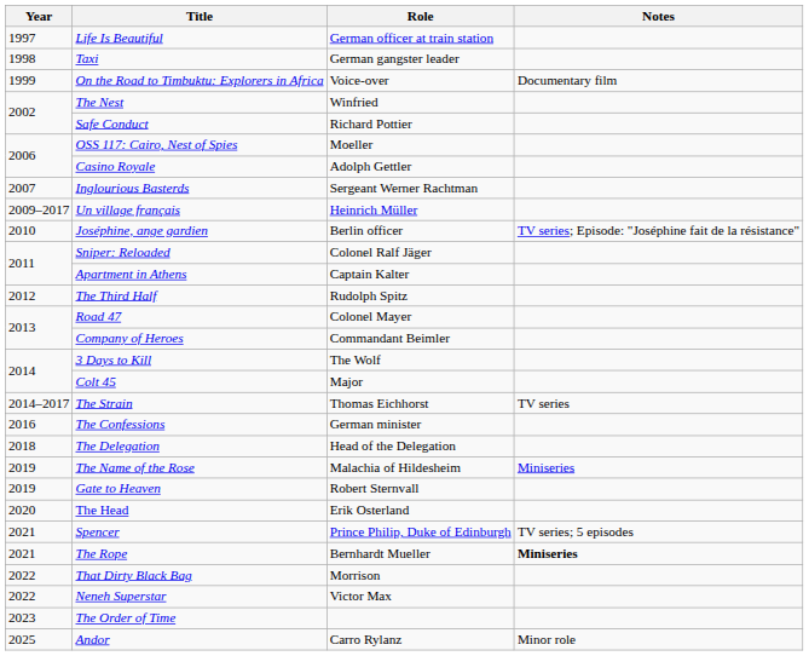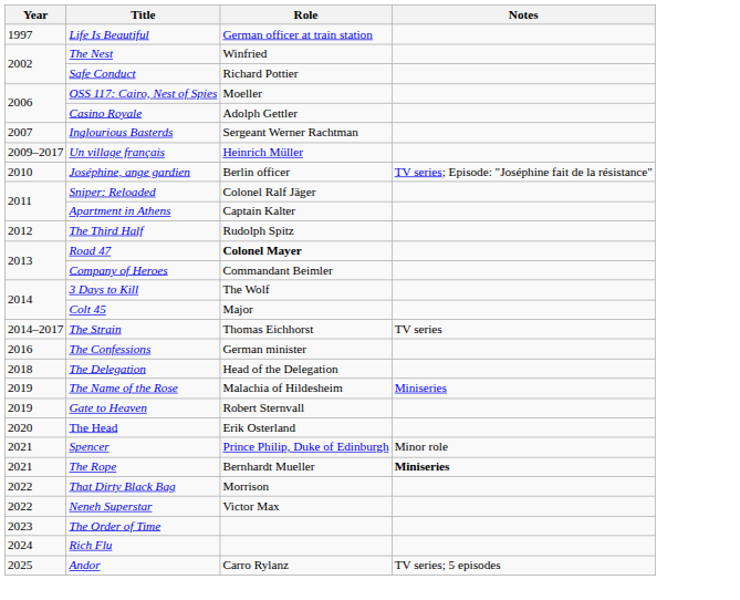- row: 1998 | Taxi | German gangster leader
- row: 1999 | On the Road to Timbuktu: Explorers in Africa | Voice-over | Documentary film
Road 47 | Role: normal -> bold
Spencer | Notes: TV series; 5 episodes -> Minor role
+ row: 2024 | Rich Flu
Andor | Notes: Minor role -> TV series; 5 episodes
